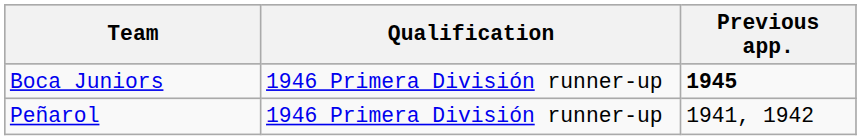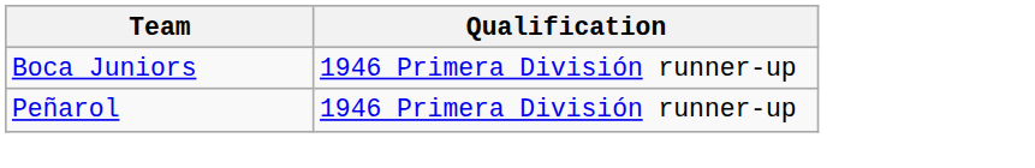- column: Previous app. | 1945 | 1941, 1942
